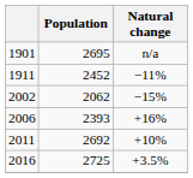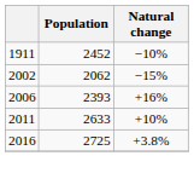- row: 1901 | 2695 | n/a
1911 | Natural change: −11% -> −10%
2011 | Population: 2692 -> 2633
2016 | Natural change: +3.5% -> +3.8%
